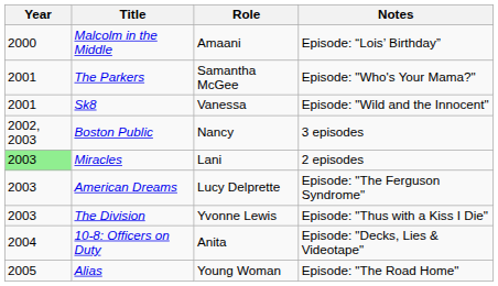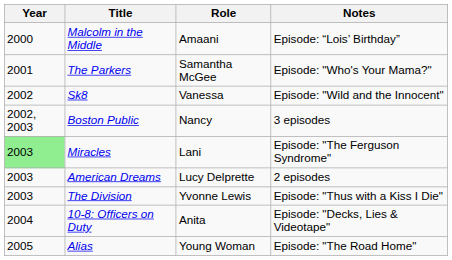Sk8 | Year: 2001 -> 2002
Miracles | Notes: 2 episodes -> Episode: "The Ferguson Syndrome"
American Dreams | Notes: Episode: "The Ferguson Syndrome" -> 2 episodes
